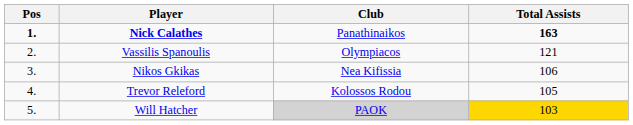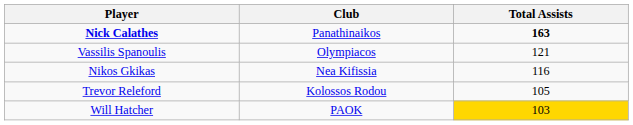- column: Pos | 1. | 2. | 3. | 4. | 5.
Nikos Gkikas | Total Assists: 106 -> 116
Will Hatcher | Club: lightgrey background -> no background
